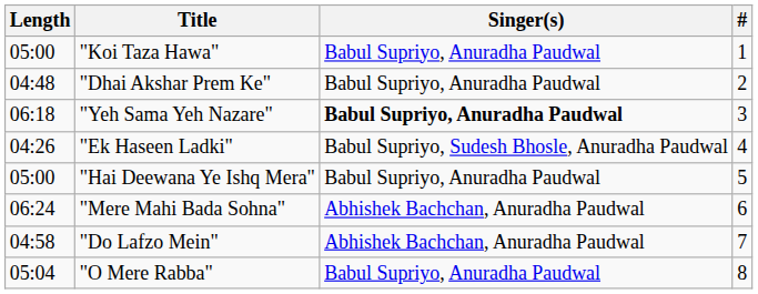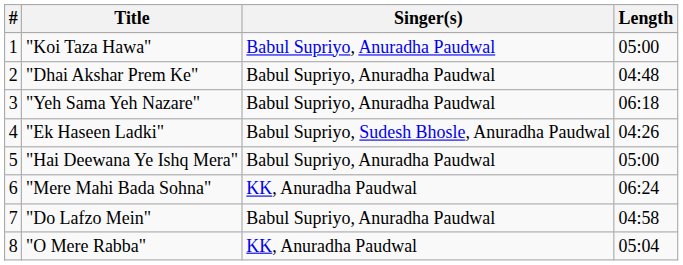columns swapped: # <-> Length
"Yeh Sama Yeh Nazare" | Singer(s): bold -> normal
"Mere Mahi Bada Sohna" | Singer(s): Abhishek Bachchan, Anuradha Paudwal -> KK, Anuradha Paudwal
"Do Lafzo Mein" | Singer(s): Abhishek Bachchan, Anuradha Paudwal -> Babul Supriyo, Anuradha Paudwal
"O Mere Rabba" | Singer(s): Babul Supriyo, Anuradha Paudwal -> KK, Anuradha Paudwal
